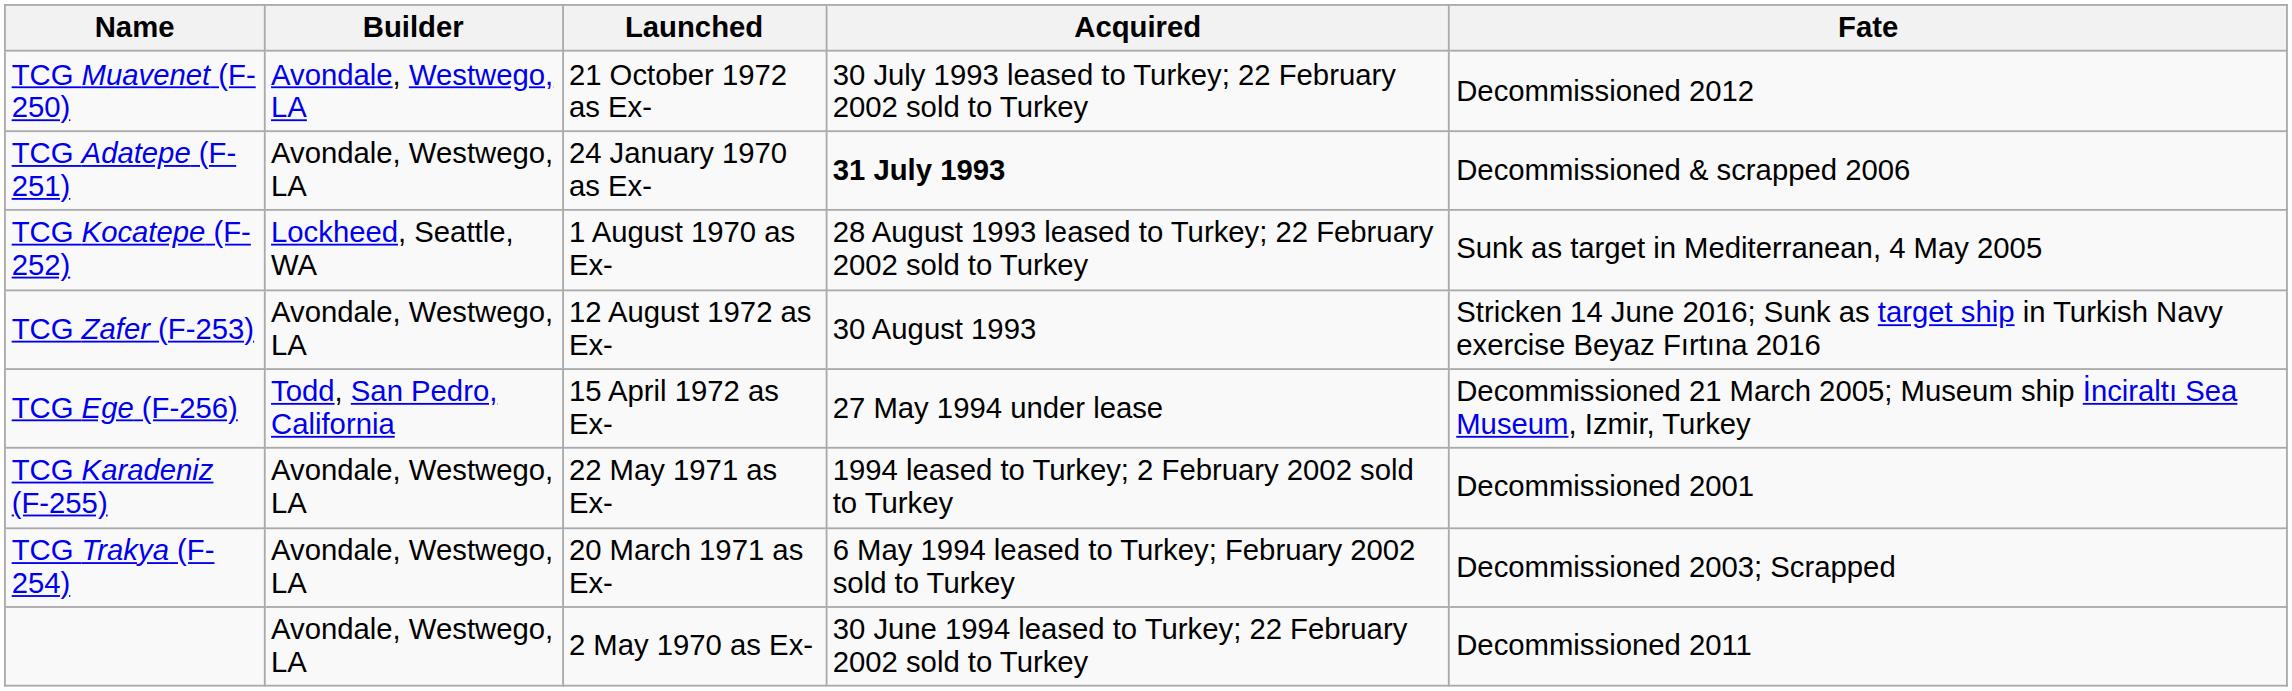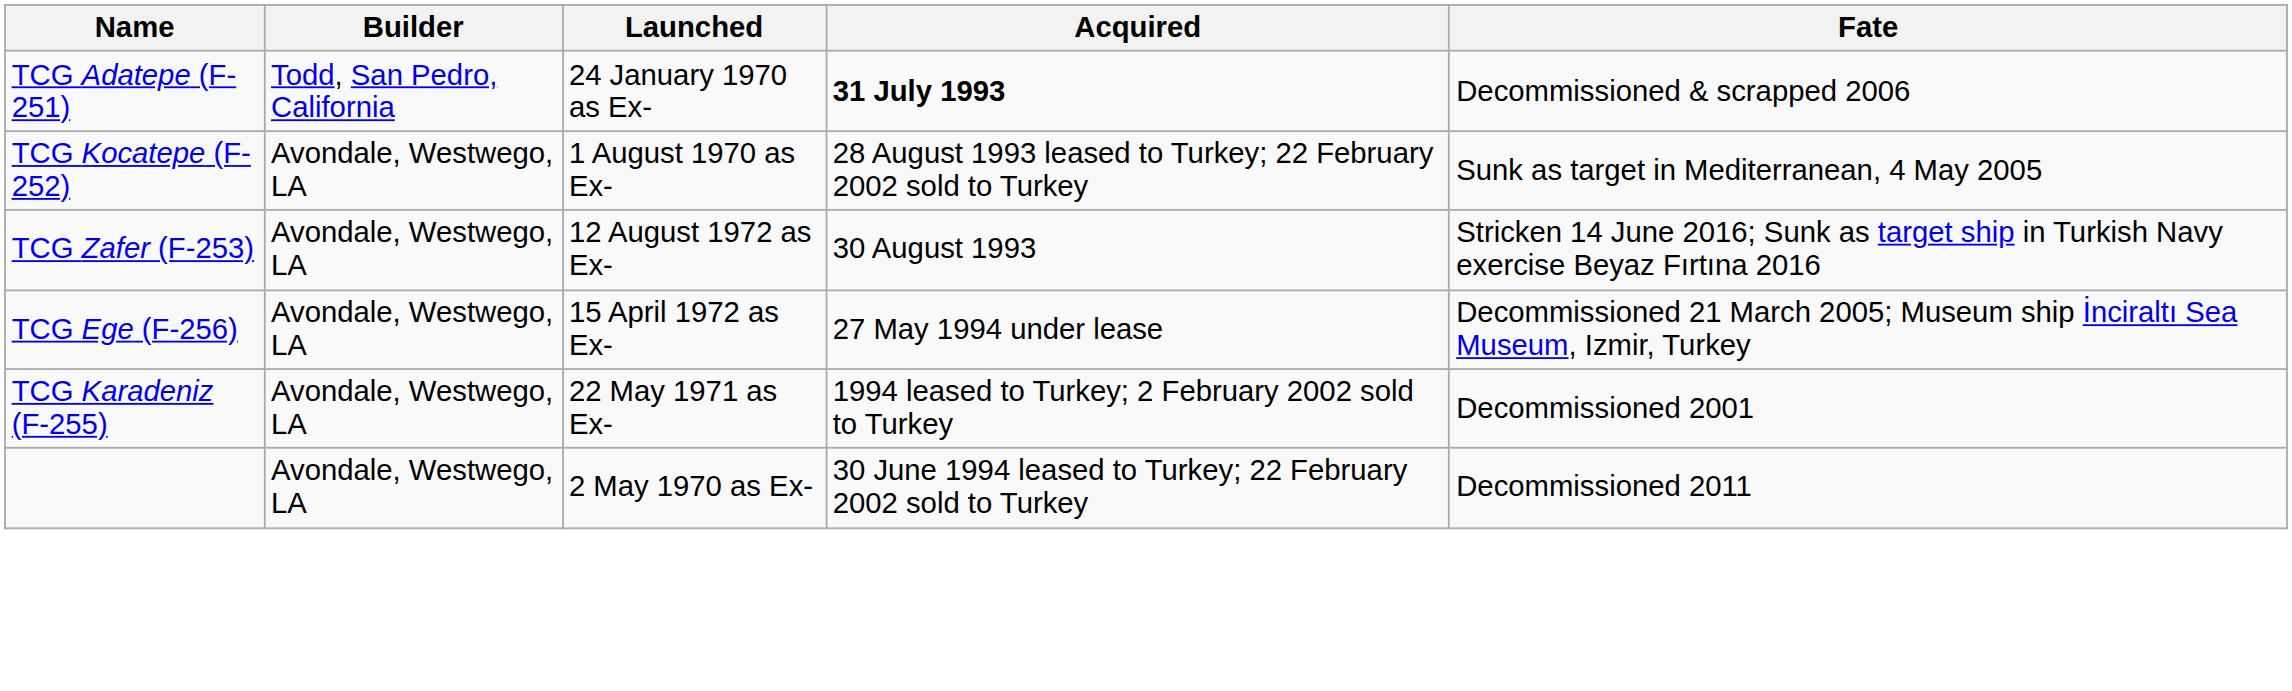- row: TCG Muavenet (F-250) | Avondale, Westwego, LA | 21 October 1972 as Ex- | 30 July 1993 leased to Turkey; 22 February 2002 sold to Turkey | Decommissioned 2012
TCG Adatepe (F-251) | Builder: Avondale, Westwego, LA -> Todd, San Pedro, California
TCG Kocatepe (F-252) | Builder: Lockheed, Seattle, WA -> Avondale, Westwego, LA
TCG Ege (F-256) | Builder: Todd, San Pedro, California -> Avondale, Westwego, LA
- row: TCG Trakya (F-254) | Avondale, Westwego, LA | 20 March 1971 as Ex- | 6 May 1994 leased to Turkey; February 2002 sold to Turkey | Decommissioned 2003; Scrapped
